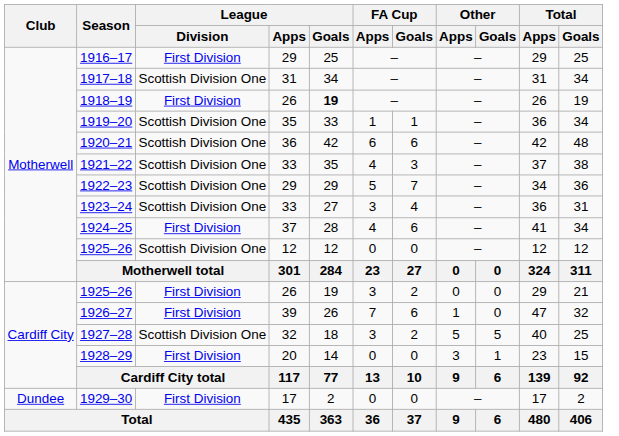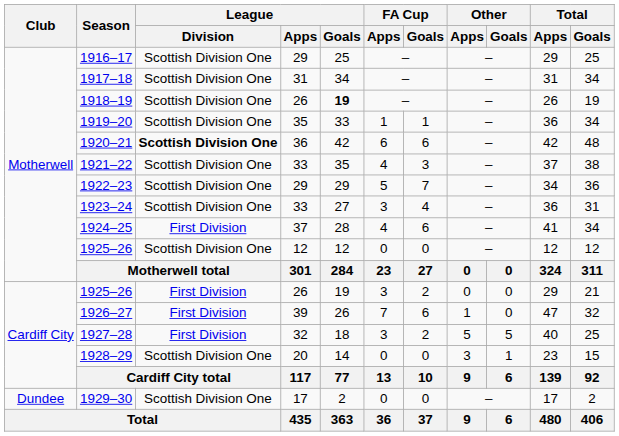1916–17 | League / Division: First Division -> Scottish Division One
1918–19 | League / Division: First Division -> Scottish Division One
1920–21 | League / Division: normal -> bold
1927–28 | League / Division: Scottish Division One -> First Division
1928–29 | League / Division: First Division -> Scottish Division One
1929–30 | League / Division: First Division -> Scottish Division One
